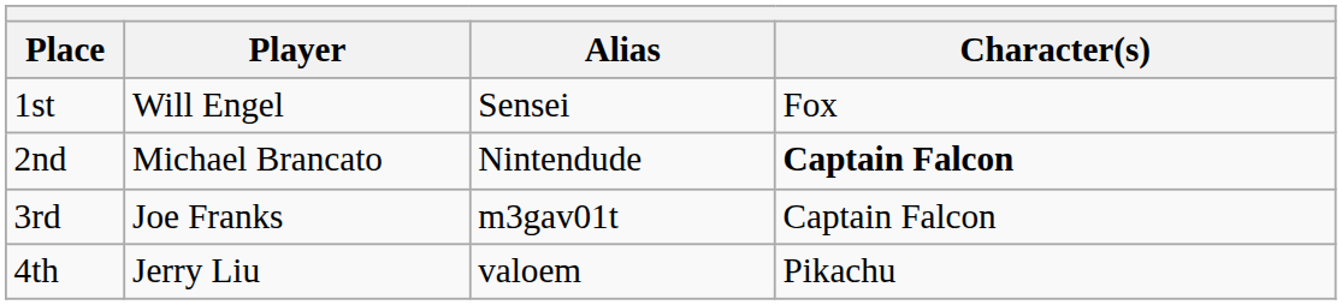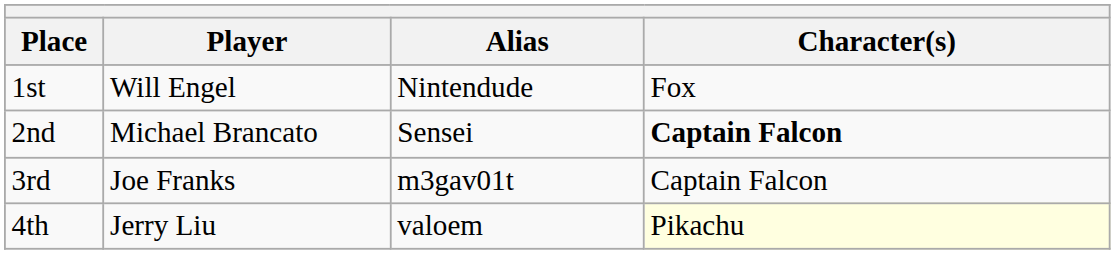1st | Alias: Sensei -> Nintendude
2nd | Alias: Nintendude -> Sensei
4th | Character(s): no background -> lightyellow background
